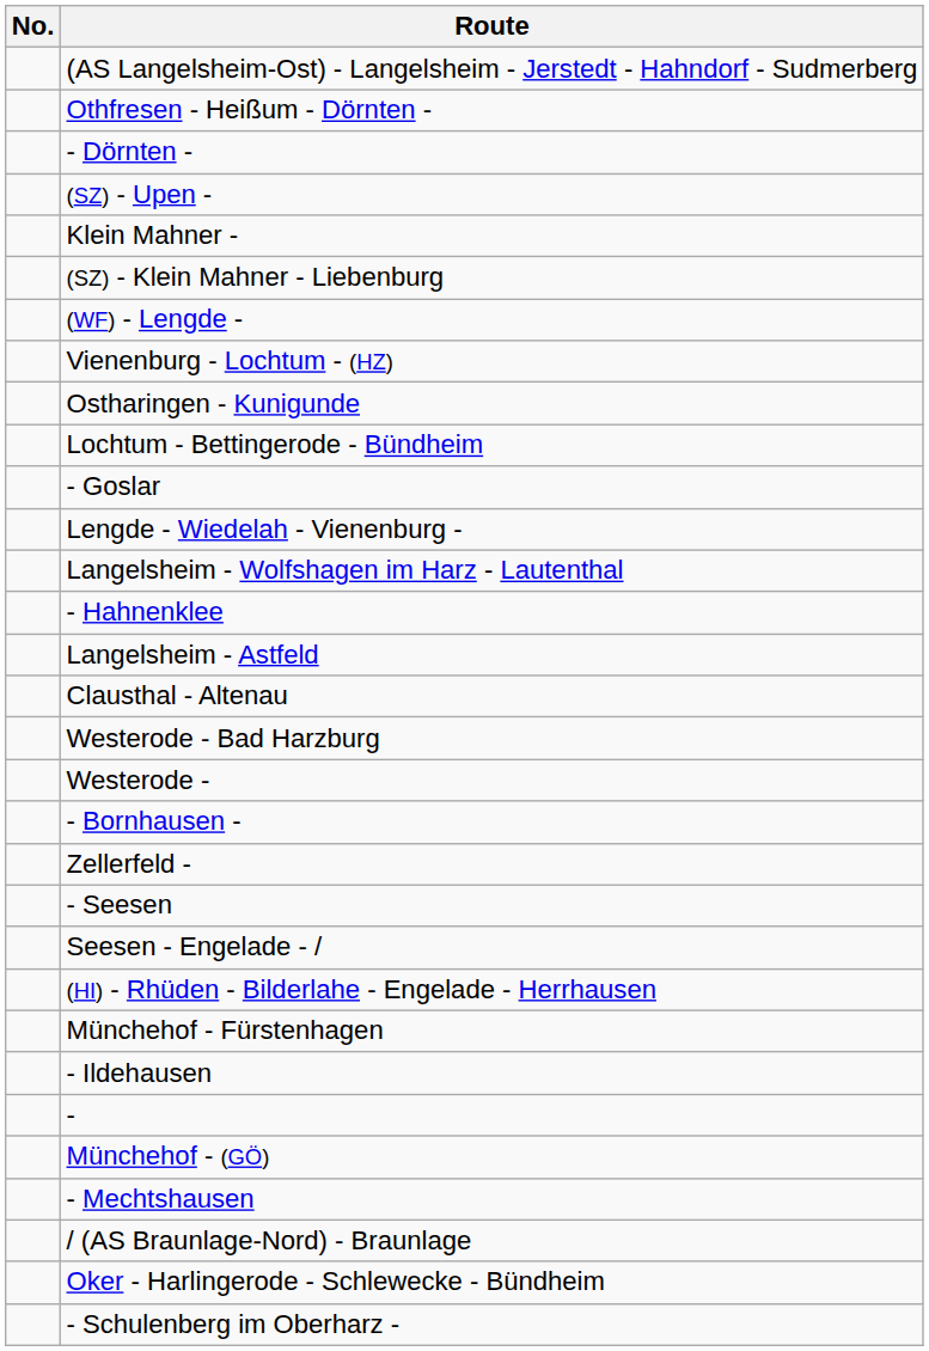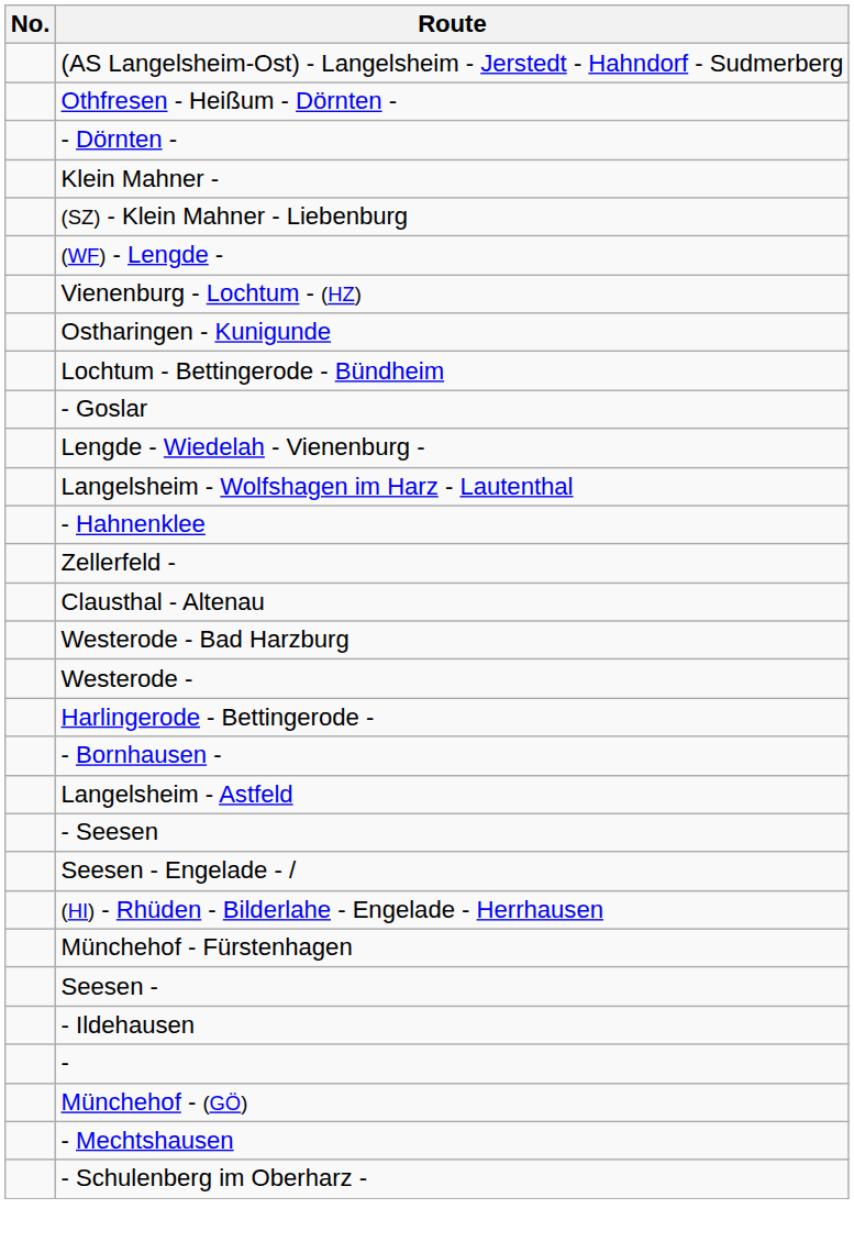- row: (SZ) - Upen -
rows swapped: Zellerfeld - <-> Langelsheim - Astfeld
+ row: Harlingerode - Bettingerode -
+ row: Seesen -
- row: / (AS Braunlage-Nord) - Braunlage
- row: Oker - Harlingerode - Schlewecke - Bündheim
